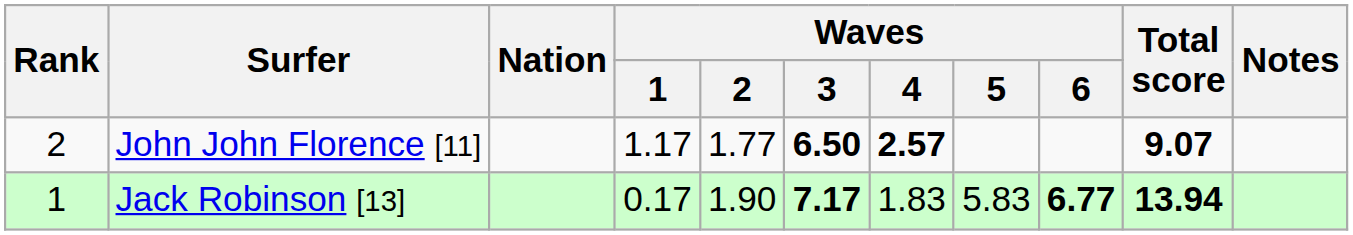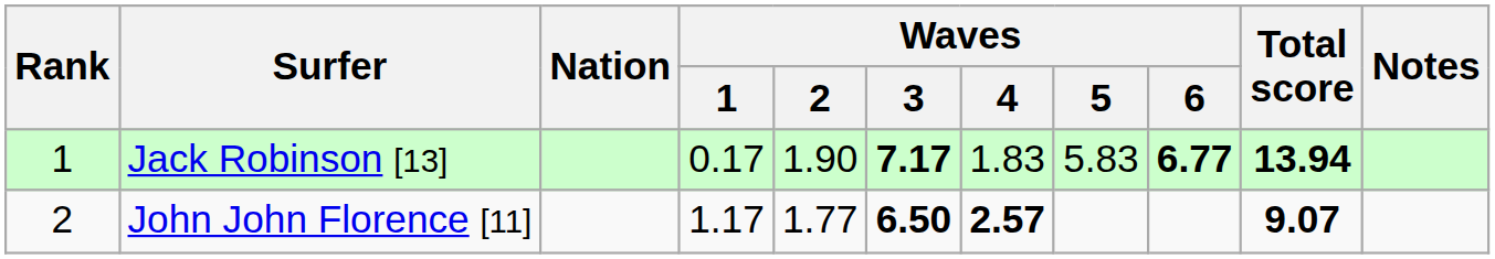rows swapped: Jack Robinson [13] <-> John John Florence [11]
